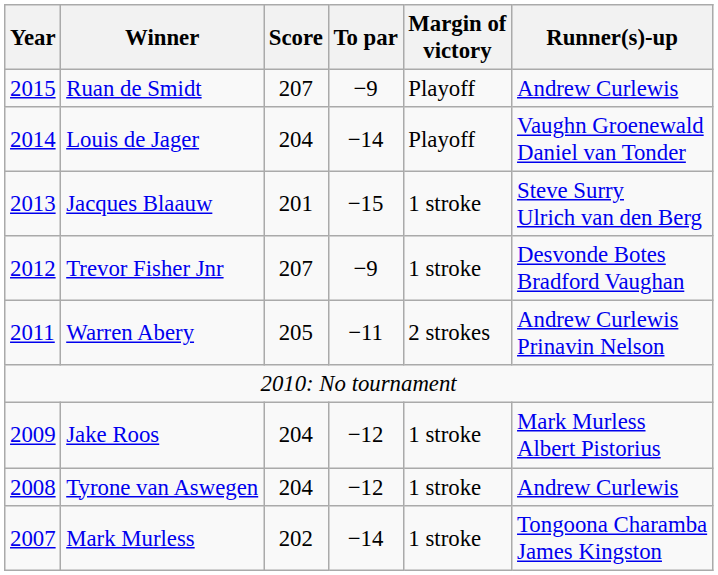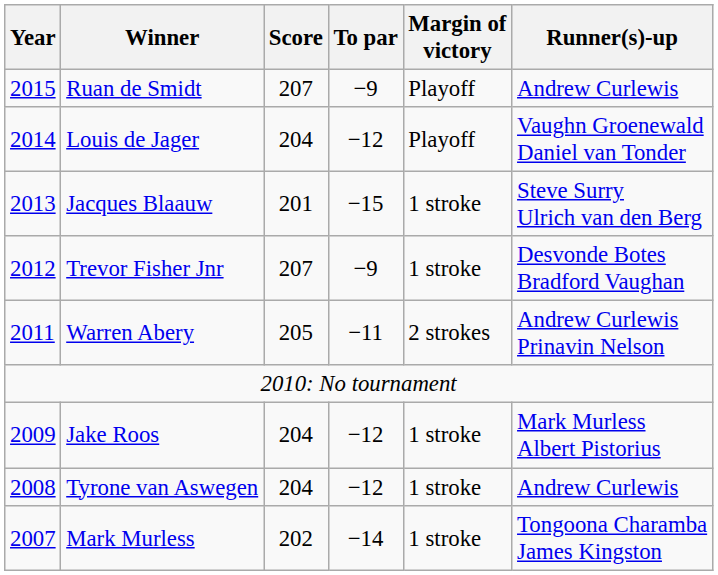Louis de Jager | To par: −14 -> −12
